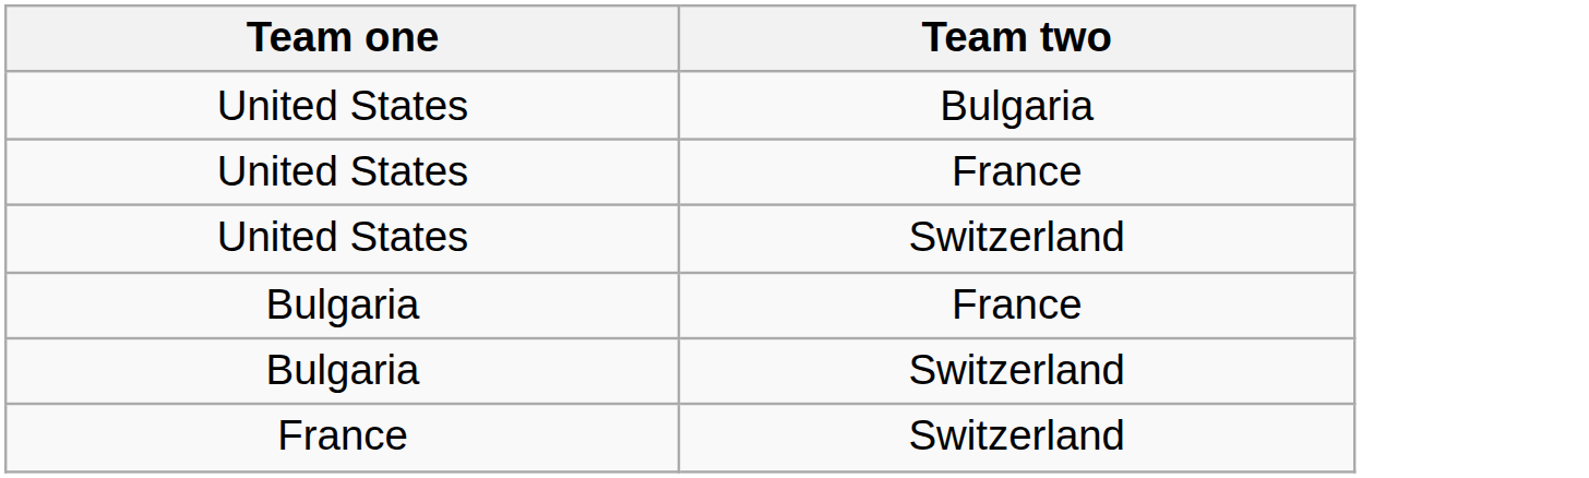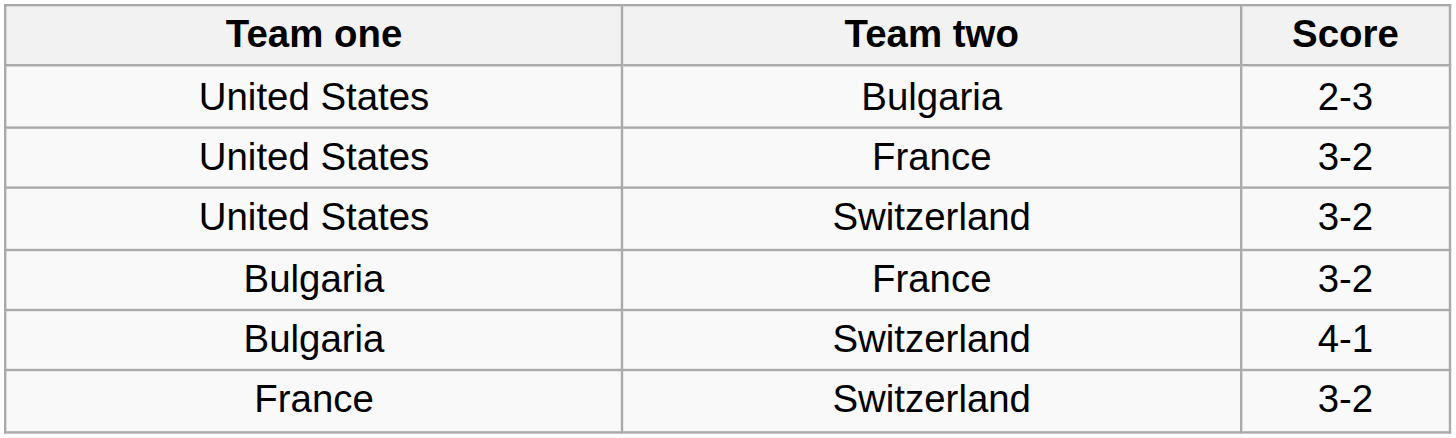+ column: Score | 2-3 | 3-2 | 3-2 | 3-2 | 4-1 | 3-2
